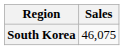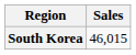South Korea | Sales: 46,075 -> 46,015
